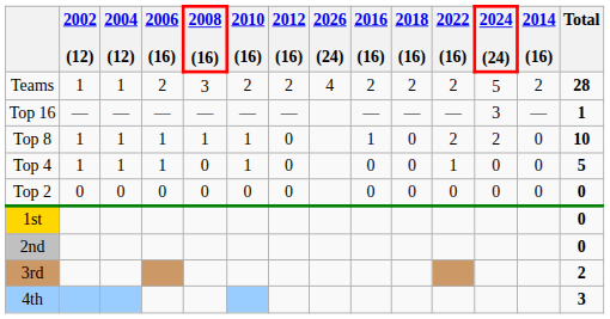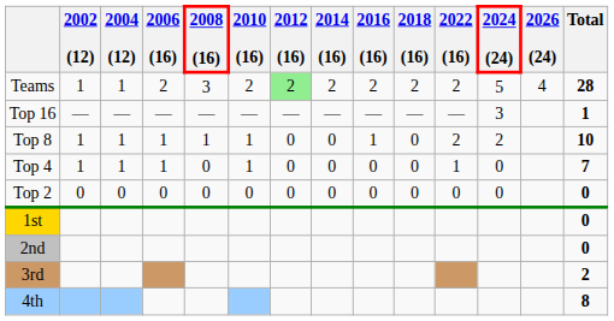columns swapped: 2014 (16) <-> 2026 (24)
Teams | 2012 (16): no background -> lightgreen background
Top 4 | Total: 5 -> 7
4th | Total: 3 -> 8
